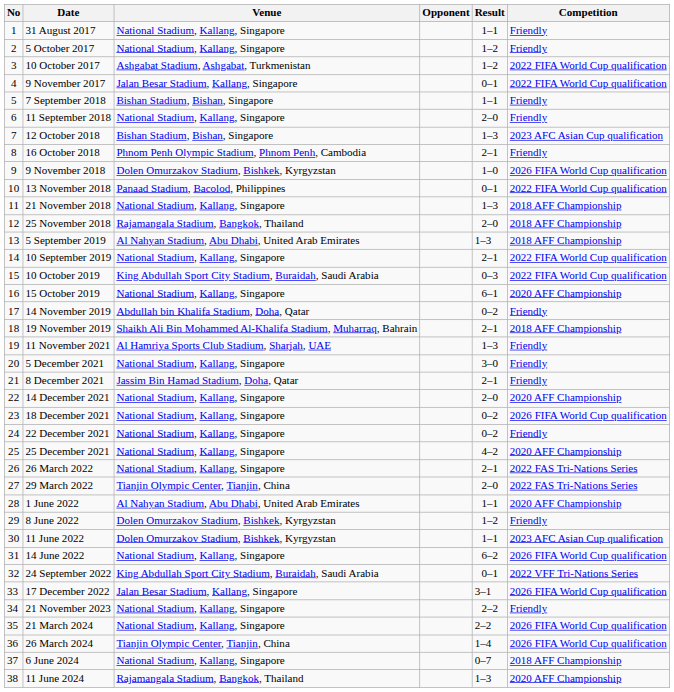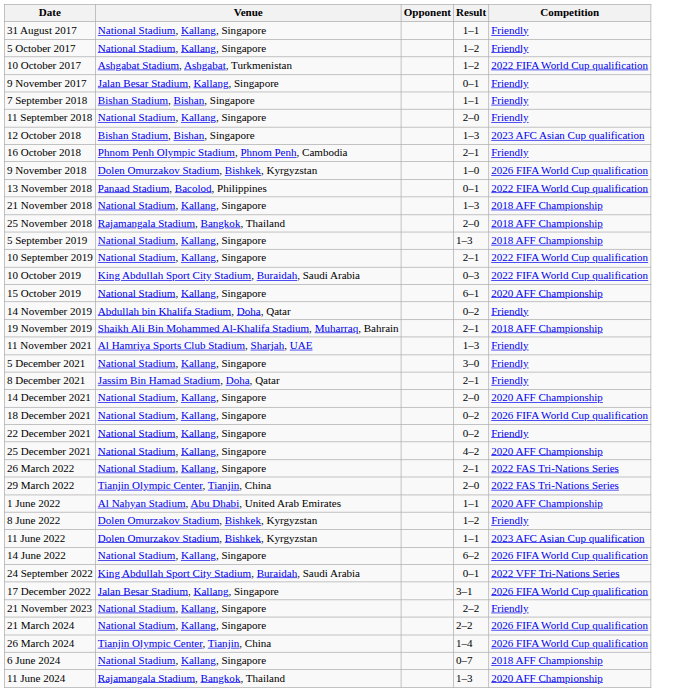- column: No | 1 | 2 | 3 | 4 | 5 | 6 | 7 | 8 | 9 | 10 | 11 | 12 | 13 | 14 | 15 | 16 | 17 | 18 | 19 | 20 | 21 | 22 | 23 | 24 | 25 | 26 | 27 | 28 | 29 | 30 | 31 | 32 | 33 | 34 | 35 | 36 | 37 | 38
9 November 2017 | Competition: 2022 FIFA World Cup qualification -> Friendly
5 September 2019 | Venue: Al Nahyan Stadium, Abu Dhabi, United Arab Emirates -> National Stadium, Kallang, Singapore
